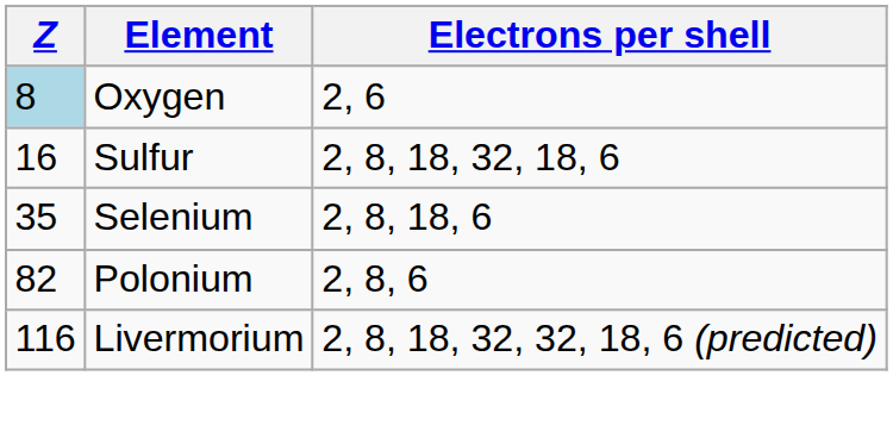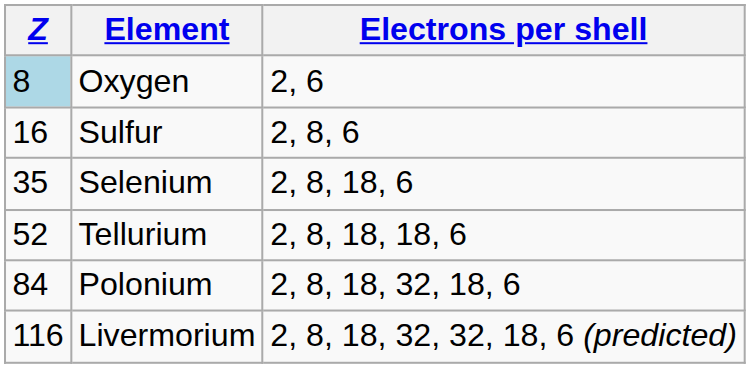Sulfur | Electrons per shell: 2, 8, 18, 32, 18, 6 -> 2, 8, 6
+ row: 52 | Tellurium | 2, 8, 18, 18, 6
Polonium | Z: 82 -> 84
Polonium | Electrons per shell: 2, 8, 6 -> 2, 8, 18, 32, 18, 6
